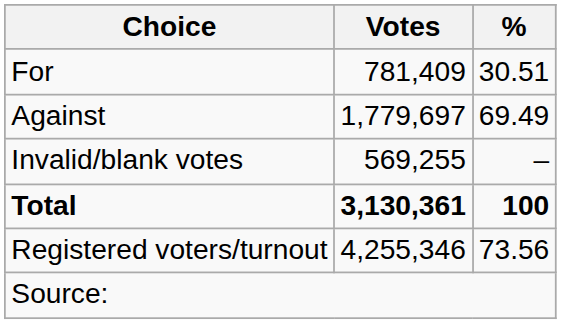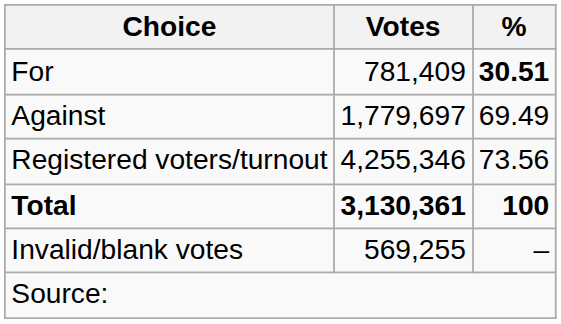For | %: normal -> bold
rows swapped: Invalid/blank votes <-> Registered voters/turnout
